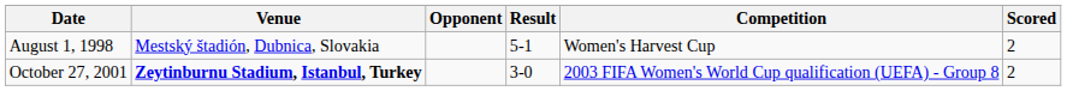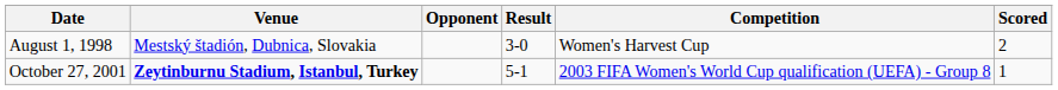August 1, 1998 | Result: 5-1 -> 3-0
October 27, 2001 | Result: 3-0 -> 5-1
October 27, 2001 | Scored: 2 -> 1
